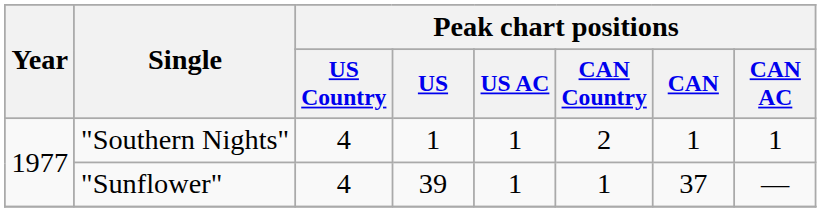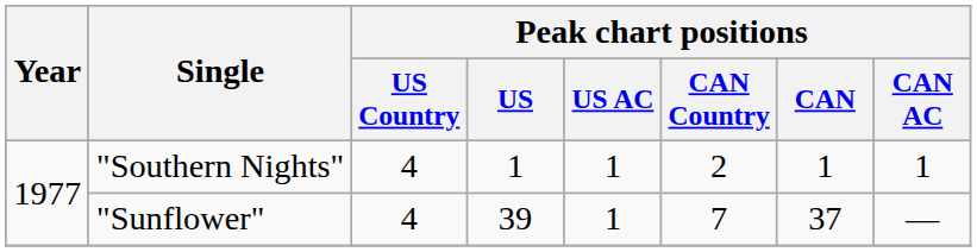"Sunflower" | Peak chart positions / CAN Country: 1 -> 7
